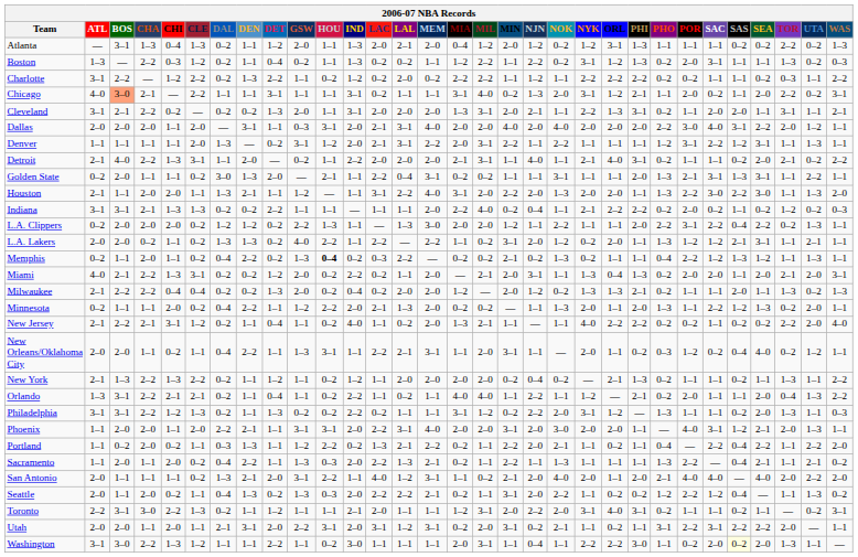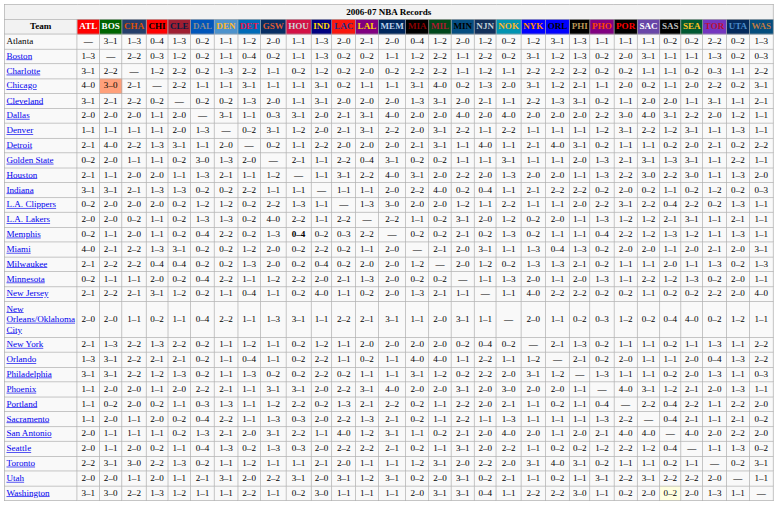Washington | MIN: 1–1 -> 3–1
